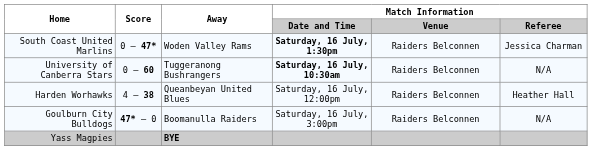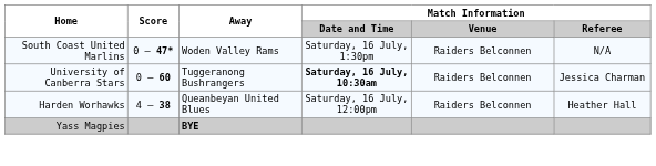South Coast United Marlins | Match Information / Date and Time: bold -> normal
South Coast United Marlins | Match Information / Referee: Jessica Charman -> N/A
University of Canberra Stars | Match Information / Referee: N/A -> Jessica Charman
- row: Goulburn City Bulldogs | 47* – 0 | Boomanulla Raiders | Saturday, 16 July, 3:00pm | Raiders Belconnen | N/A
